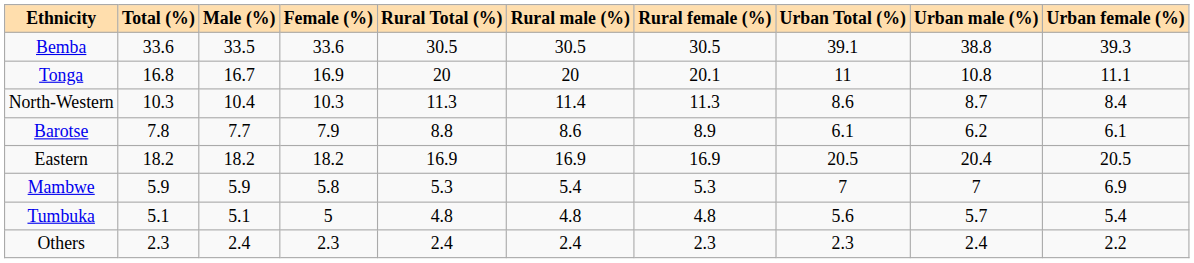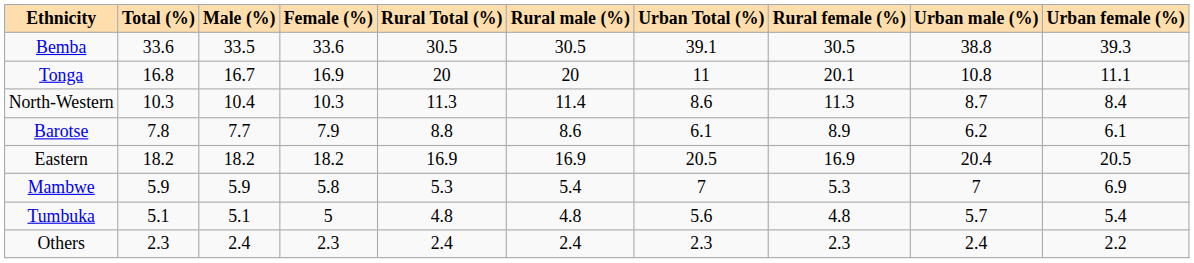columns swapped: Rural female (%) <-> Urban Total (%)
